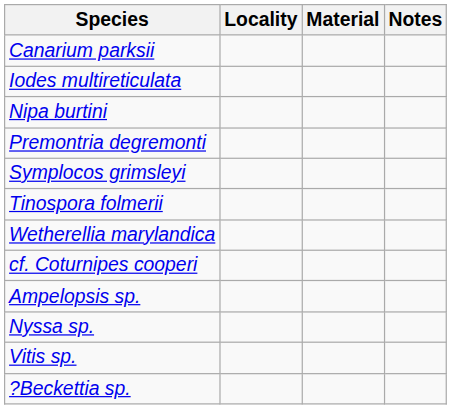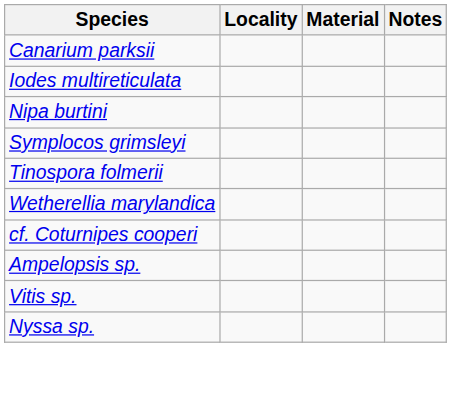- row: Premontria degremonti
rows swapped: Nyssa sp. <-> Vitis sp.
- row: ?Beckettia sp.
